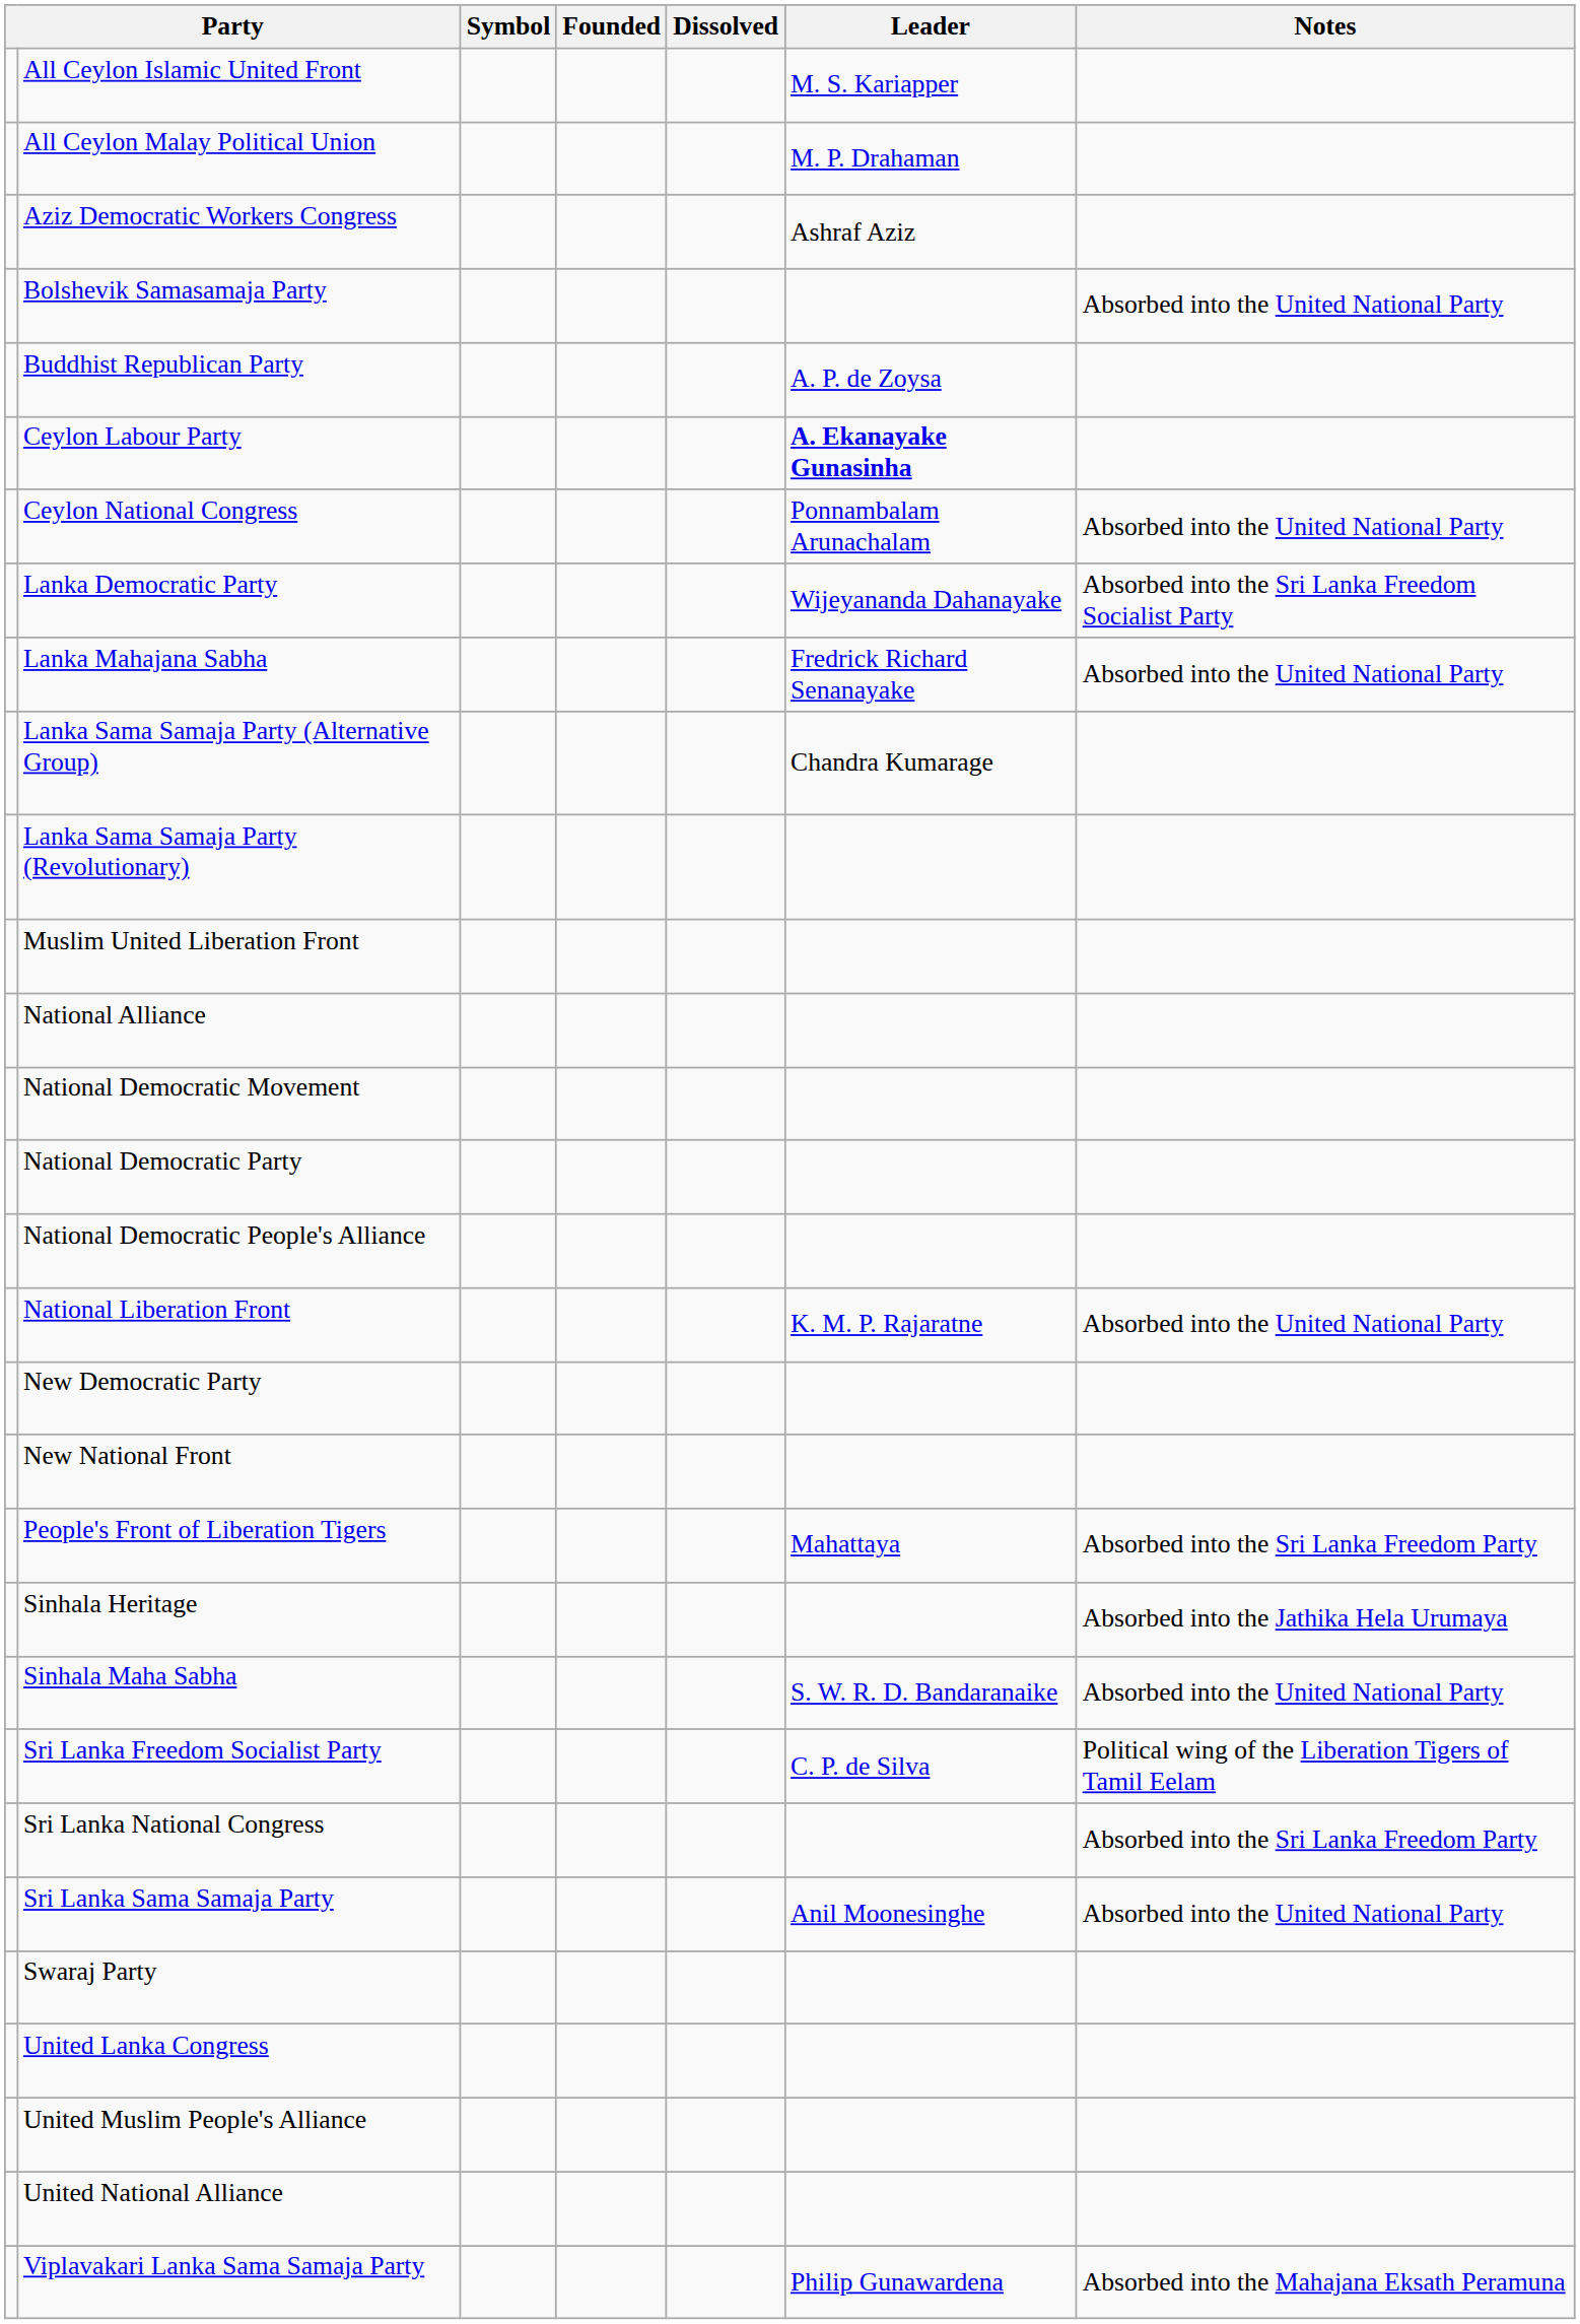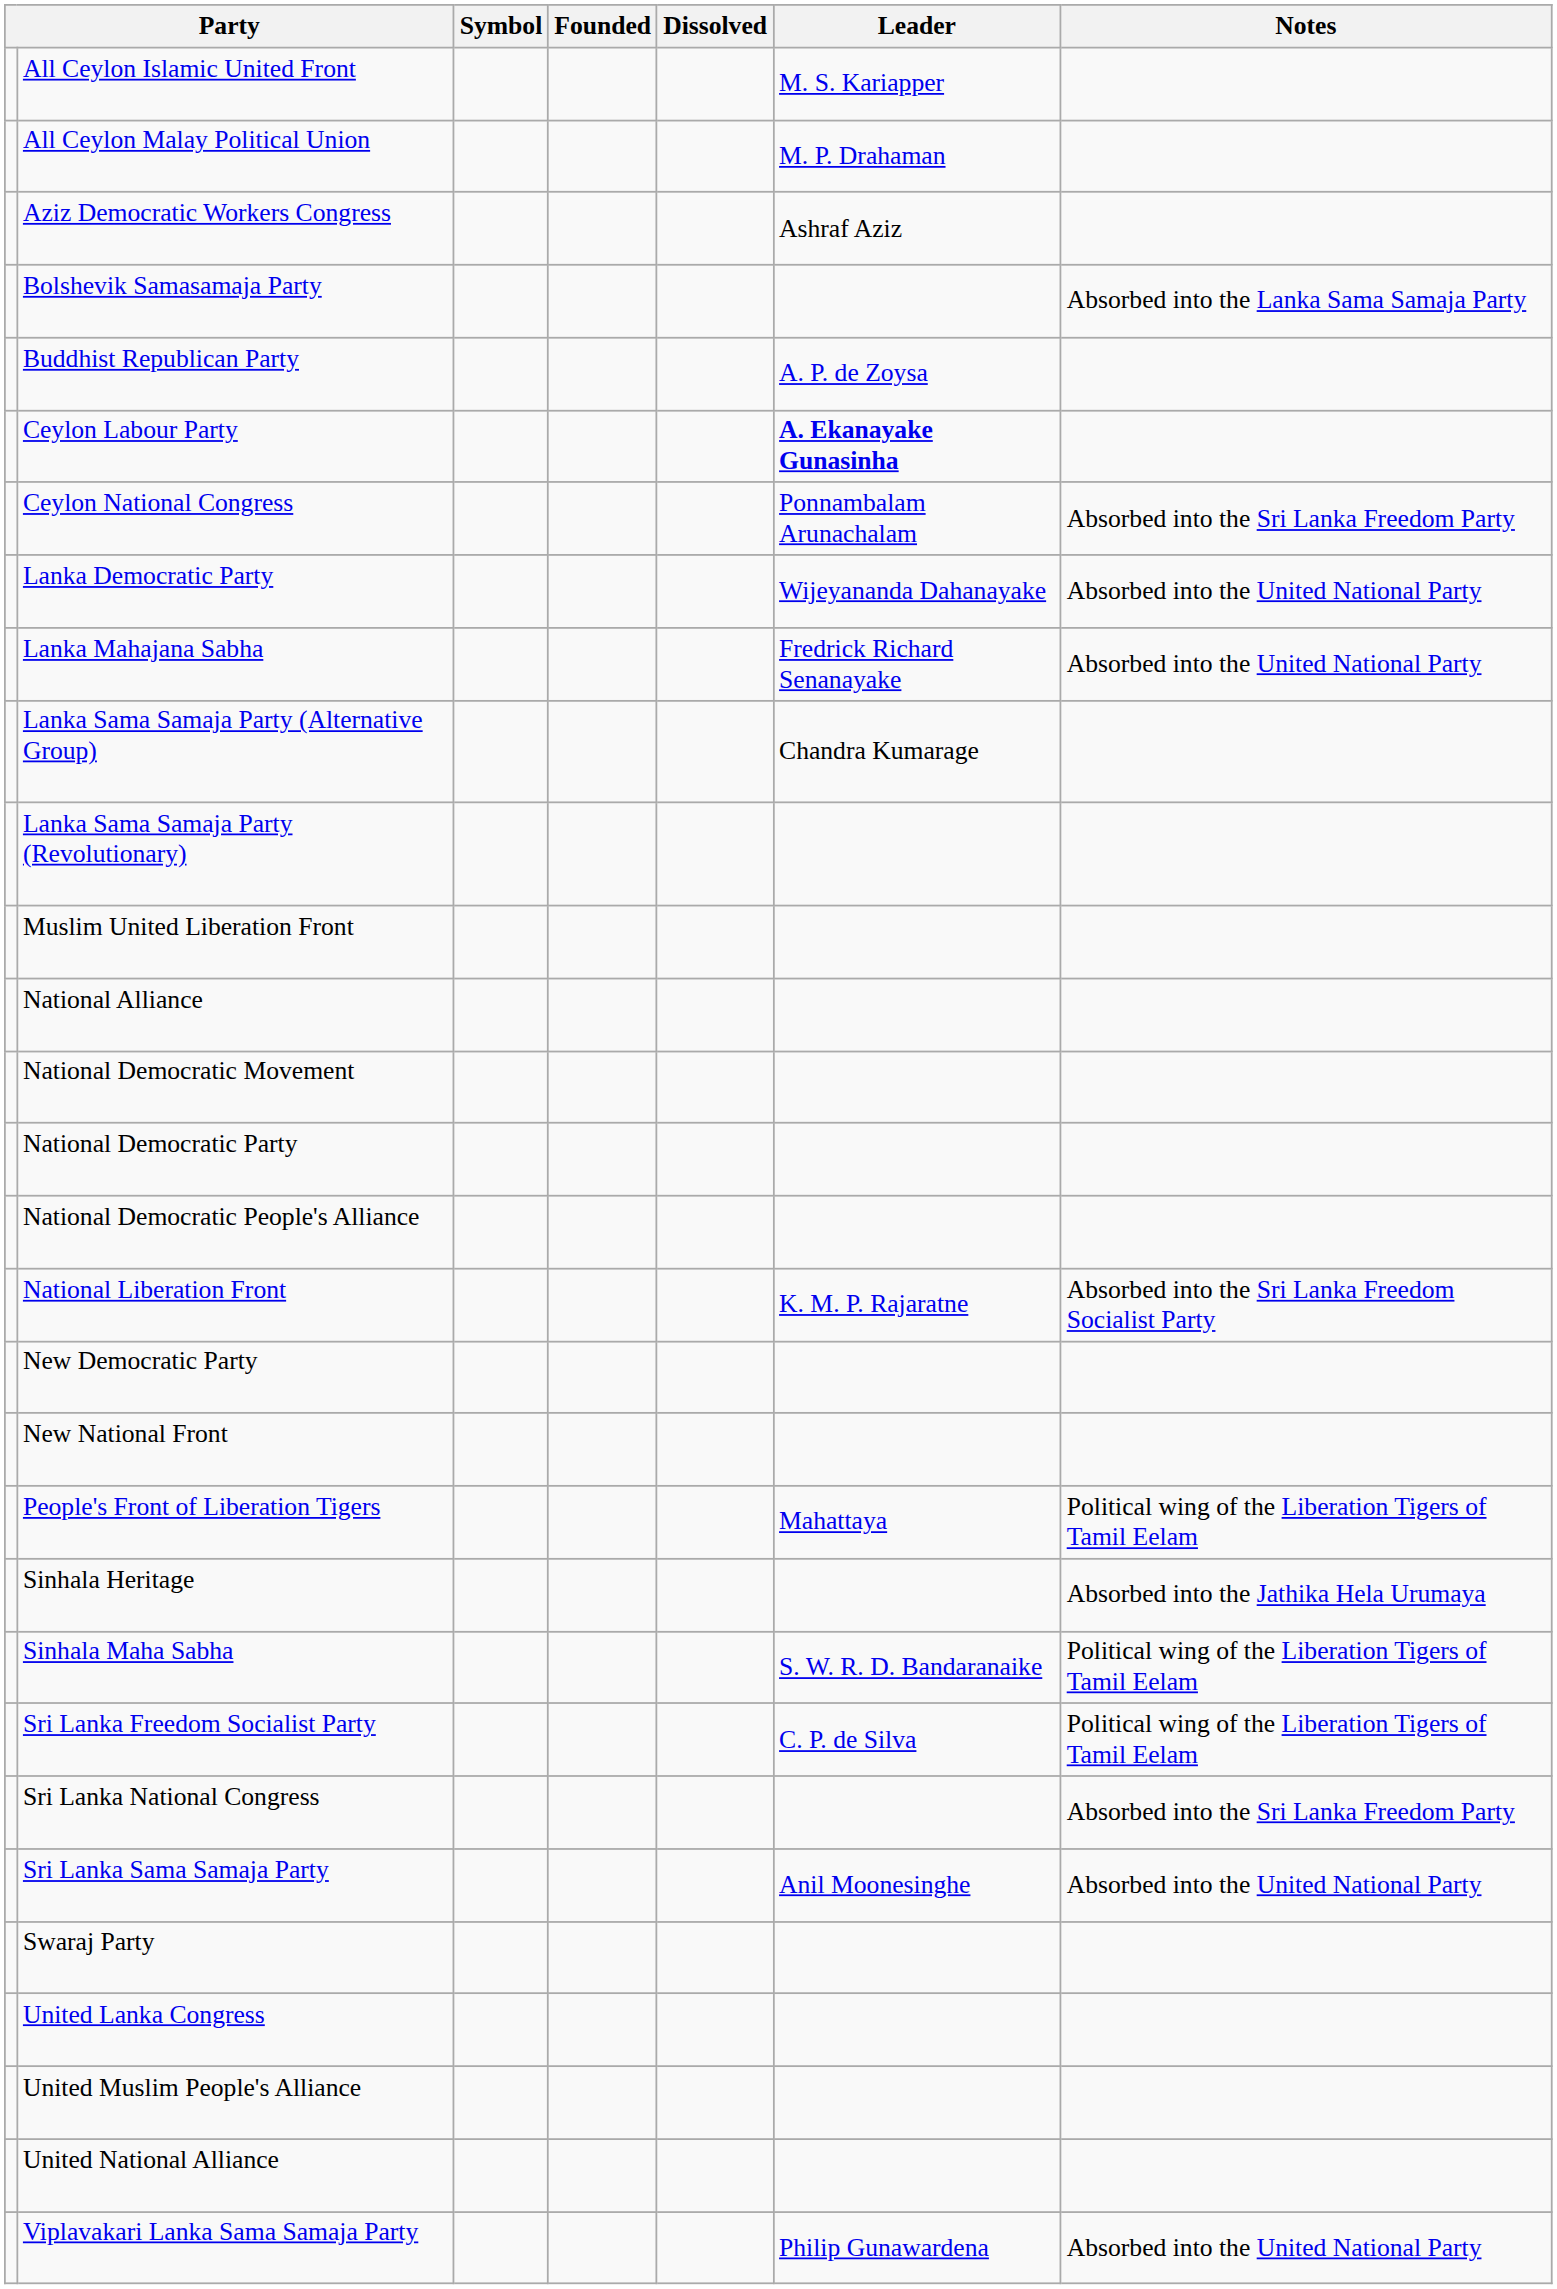Bolshevik Samasamaja Party | Notes: Absorbed into the United National Party -> Absorbed into the Lanka Sama Samaja Party
Ceylon National Congress | Notes: Absorbed into the United National Party -> Absorbed into the Sri Lanka Freedom Party
Lanka Democratic Party | Notes: Absorbed into the Sri Lanka Freedom Socialist Party -> Absorbed into the United National Party
National Liberation Front | Notes: Absorbed into the United National Party -> Absorbed into the Sri Lanka Freedom Socialist Party
People's Front of Liberation Tigers | Notes: Absorbed into the Sri Lanka Freedom Party -> Political wing of the Liberation Tigers of Tamil Eelam
Sinhala Maha Sabha | Notes: Absorbed into the United National Party -> Political wing of the Liberation Tigers of Tamil Eelam
Viplavakari Lanka Sama Samaja Party | Notes: Absorbed into the Mahajana Eksath Peramuna -> Absorbed into the United National Party
